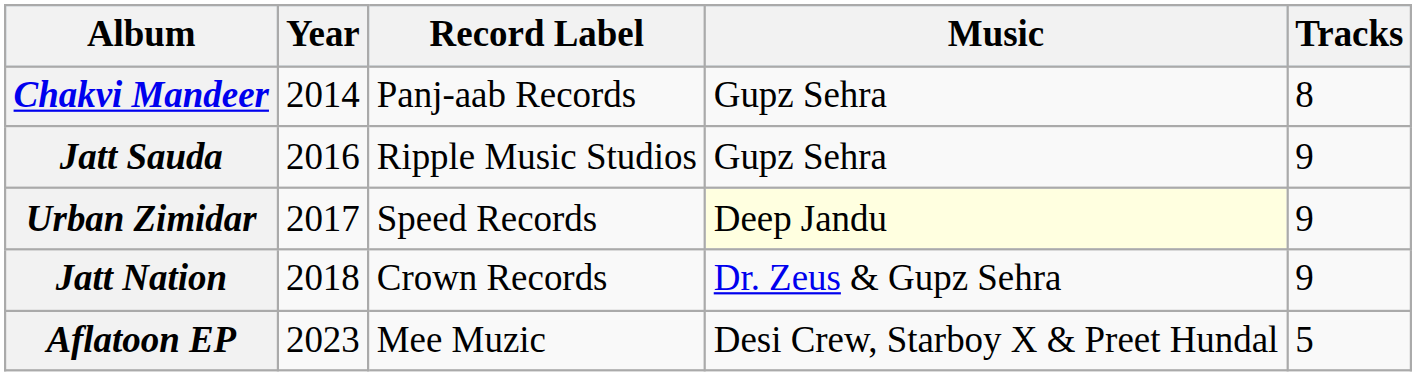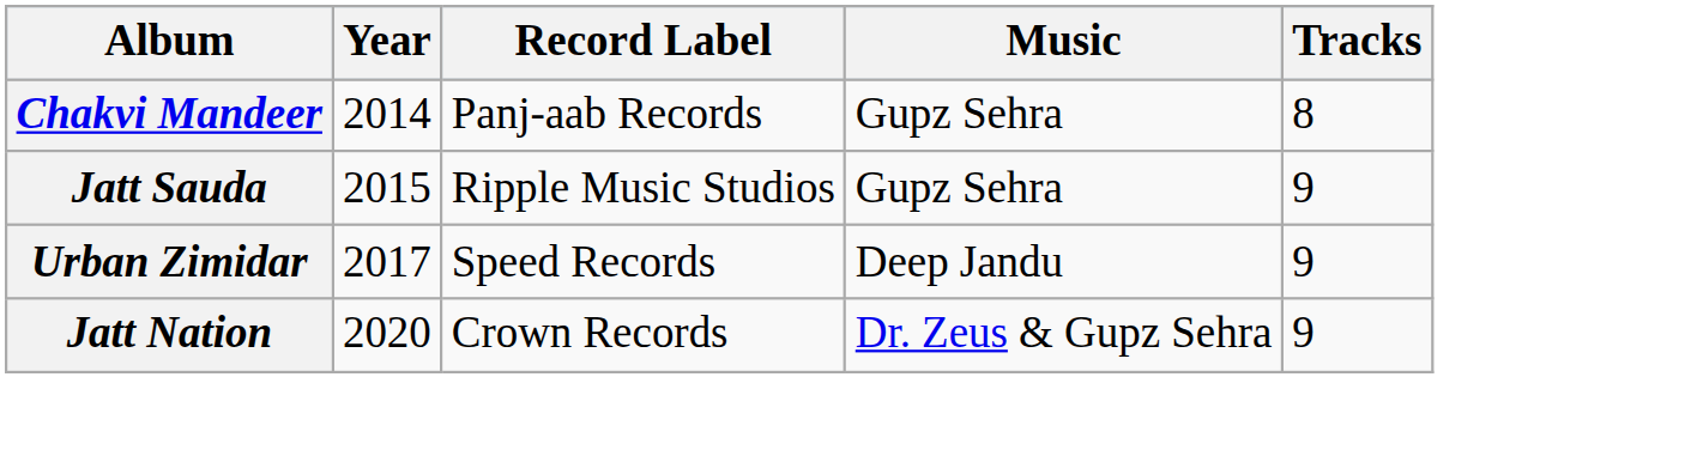Jatt Sauda | Year: 2016 -> 2015
Urban Zimidar | Music: lightyellow background -> no background
Jatt Nation | Year: 2018 -> 2020
- row: Aflatoon EP | 2023 | Mee Muzic | Desi Crew, Starboy X & Preet Hundal | 5
